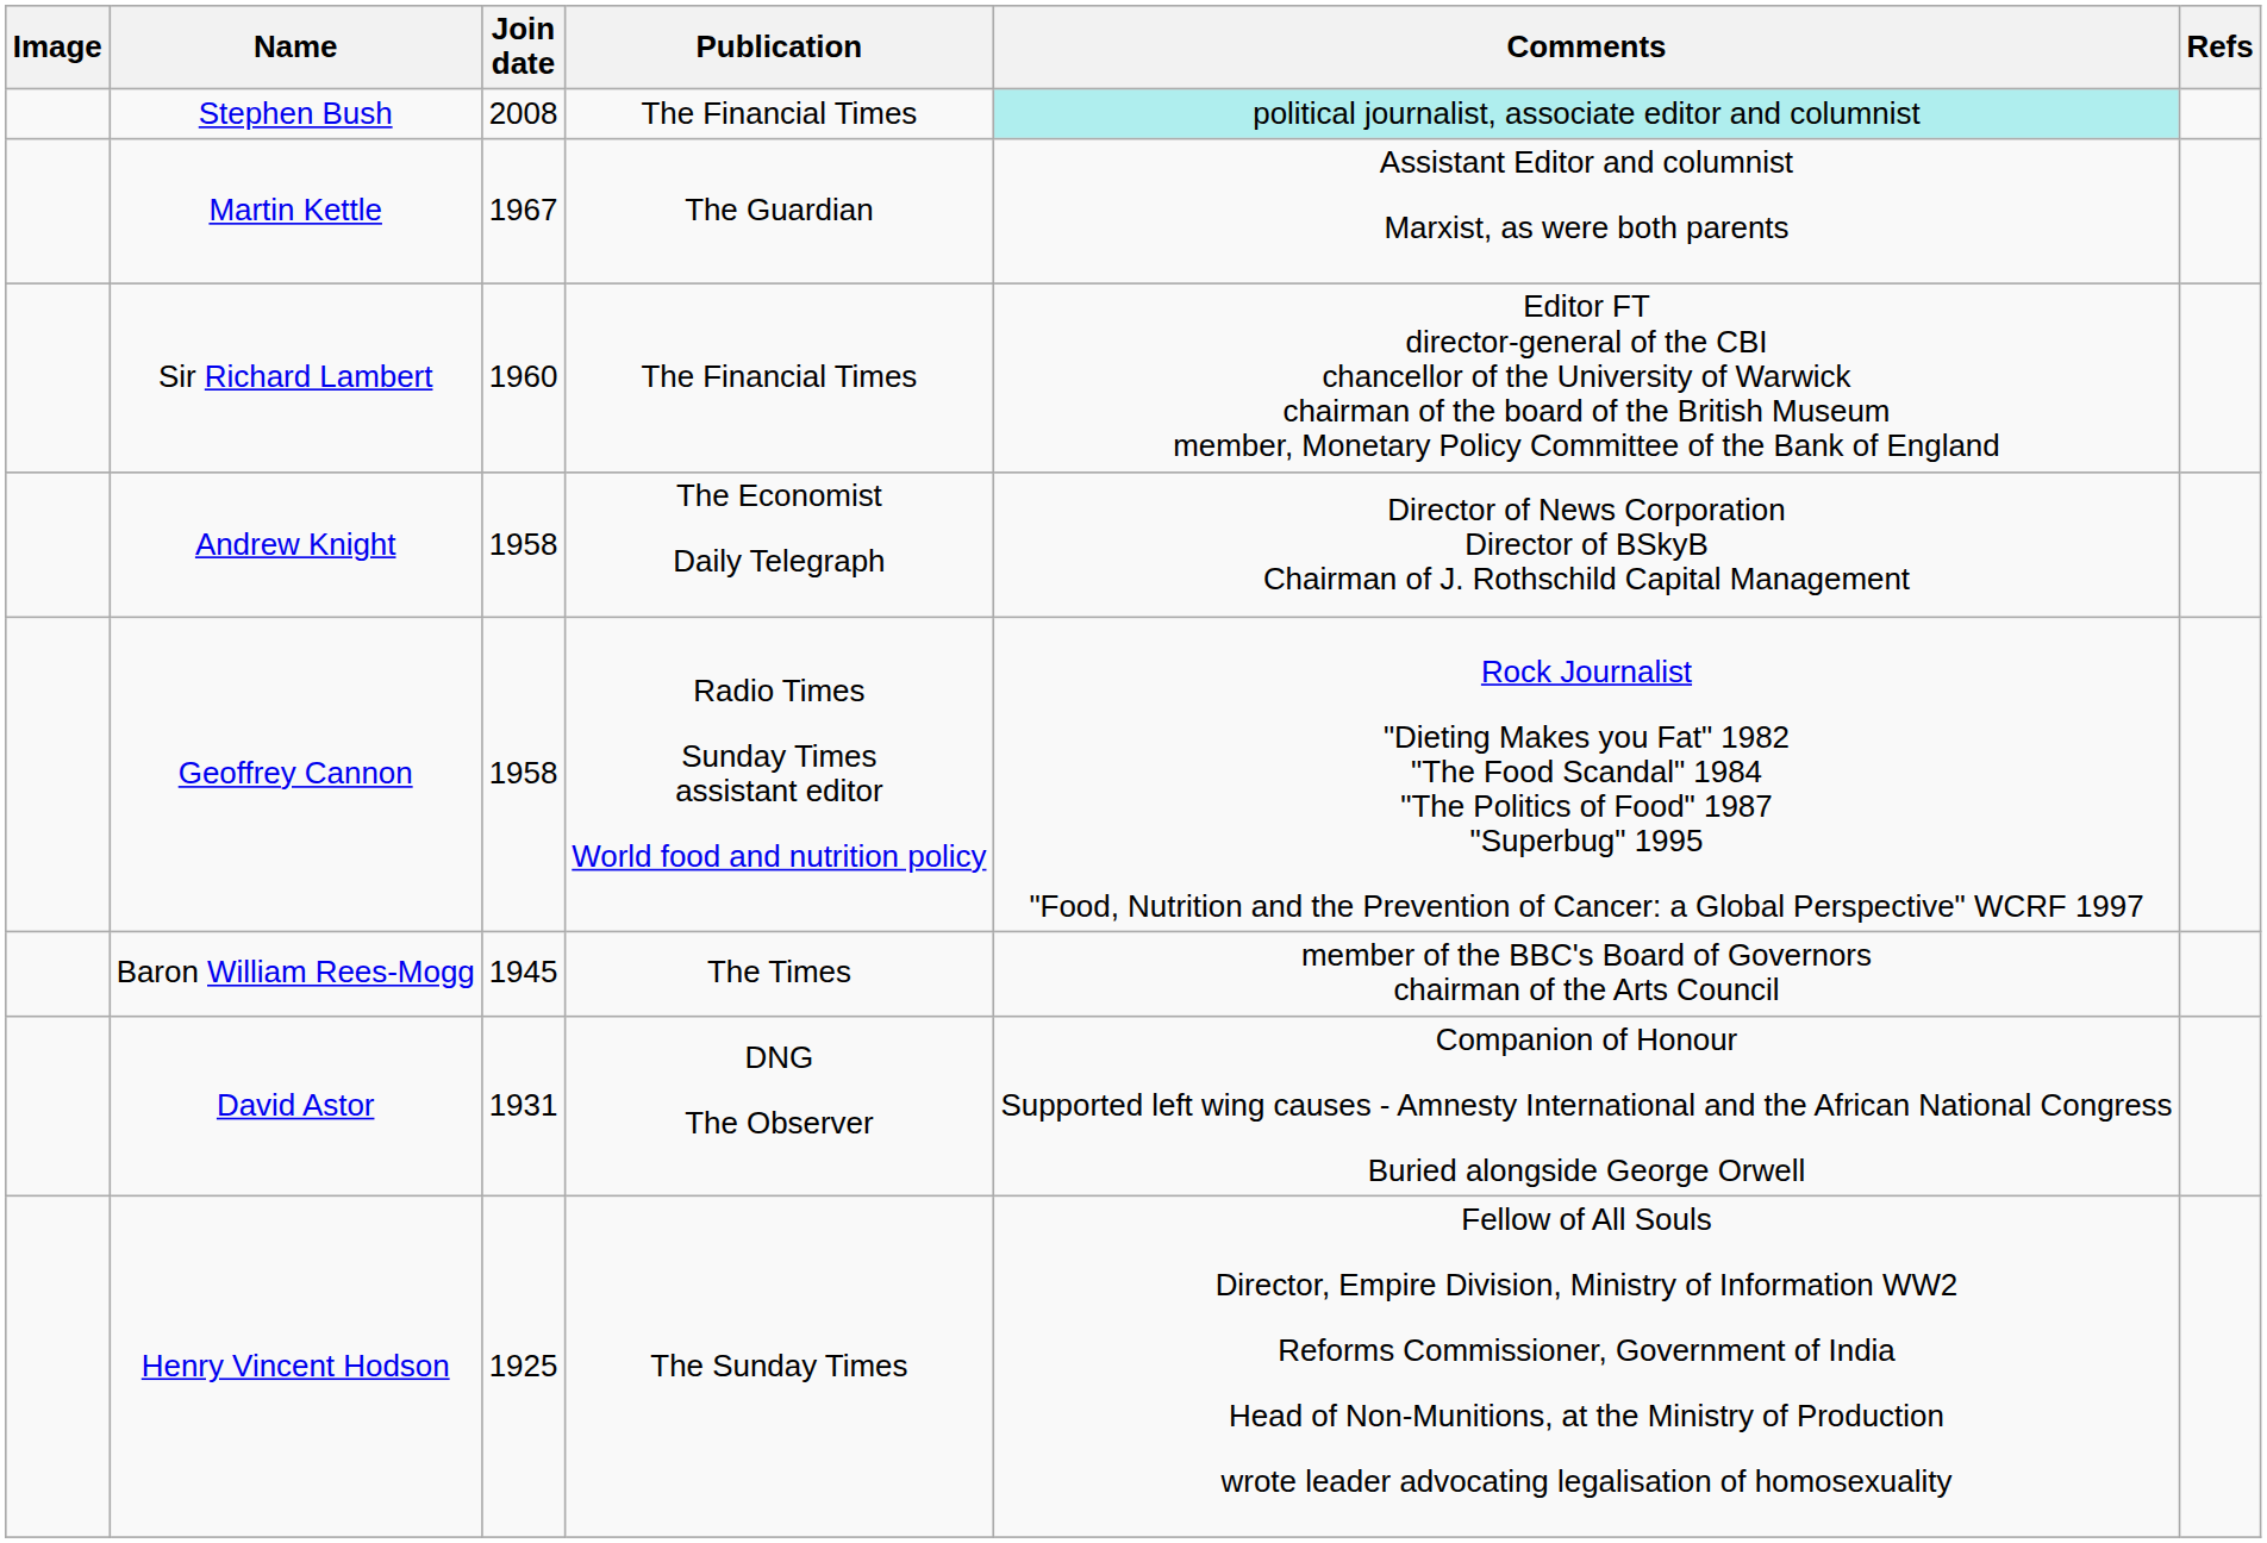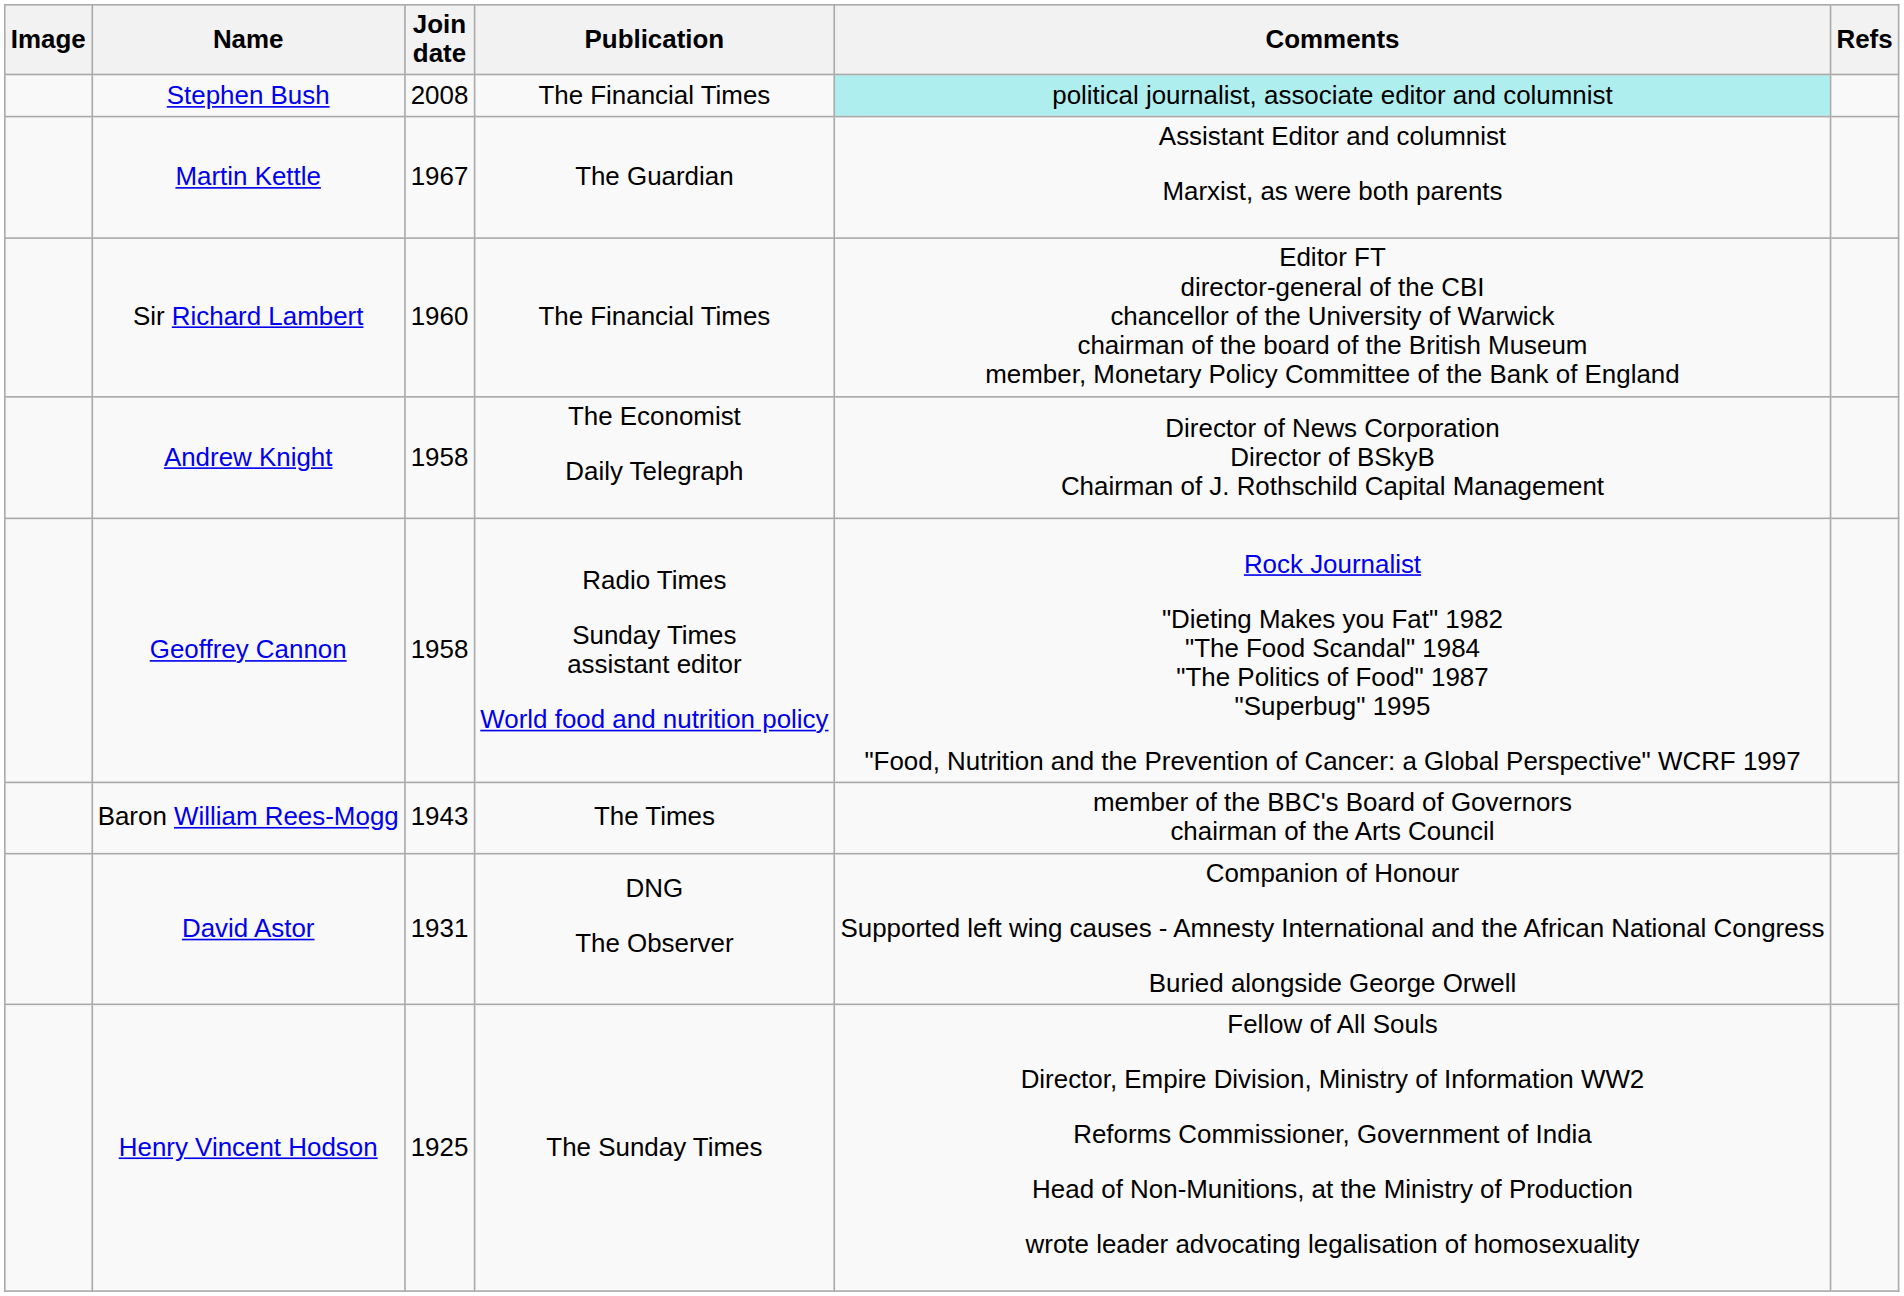Baron William Rees-Mogg | Join date: 1945 -> 1943
